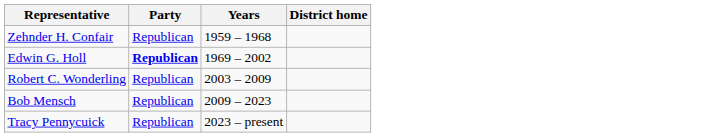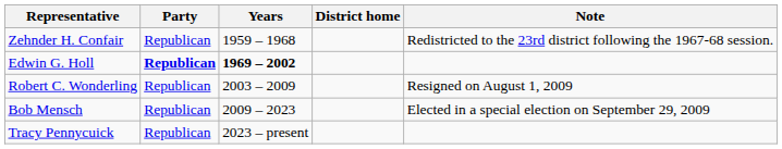+ column: Note | Redistricted to the 23rd district following the 1967-68 session. | Resigned on August 1, 2009 | Elected in a special election on September 29, 2009
Edwin G. Holl | Years: normal -> bold
